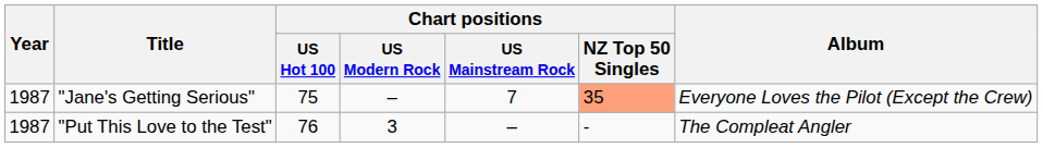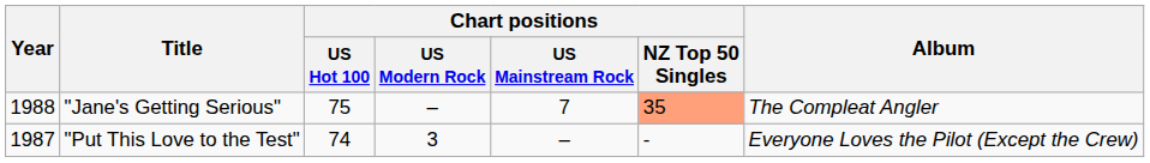"Jane's Getting Serious" | Year: 1987 -> 1988
"Jane's Getting Serious" | Album: Everyone Loves the Pilot (Except the Crew) -> The Compleat Angler
"Put This Love to the Test" | Chart positions / US Hot 100: 76 -> 74
"Put This Love to the Test" | Album: The Compleat Angler -> Everyone Loves the Pilot (Except the Crew)
